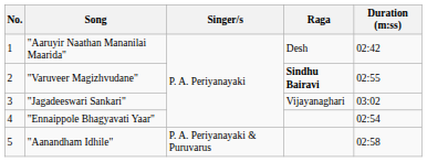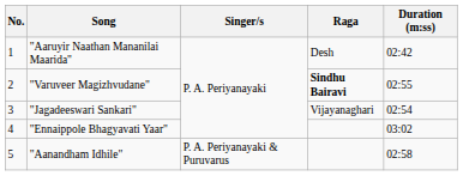"Jagadeeswari Sankari" | Duration (m:ss): 03:02 -> 02:54
"Ennaippole Bhagyavati Yaar" | Duration (m:ss): 02:54 -> 03:02
